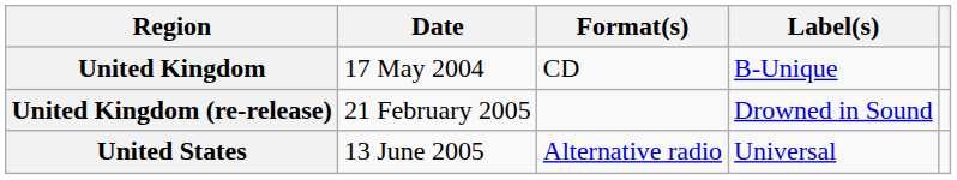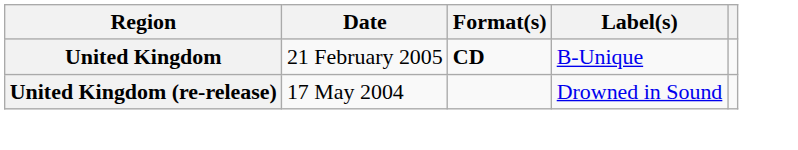United Kingdom | Date: 17 May 2004 -> 21 February 2005
United Kingdom | Format(s): normal -> bold
United Kingdom (re-release) | Date: 21 February 2005 -> 17 May 2004
- row: United States | 13 June 2005 | Alternative radio | Universal
